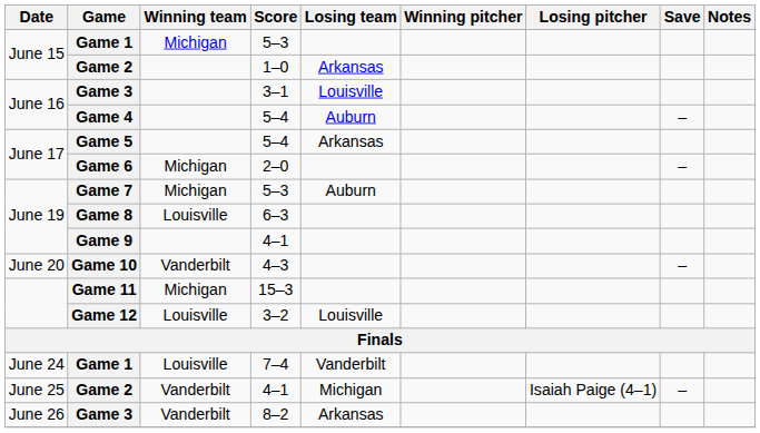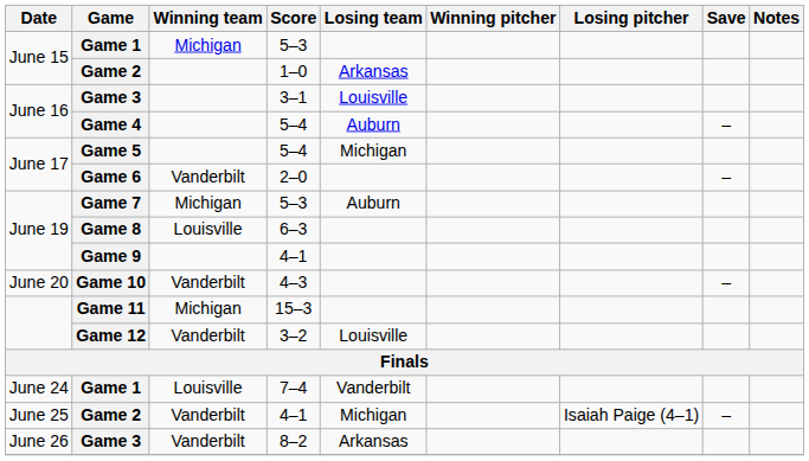Game 5 | Losing team: Arkansas -> Michigan
Game 6 | Winning team: Michigan -> Vanderbilt
Game 12 | Winning team: Louisville -> Vanderbilt
